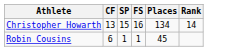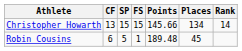+ column: Points | 145.66 | 189.48
Christopher Howarth | FS: 16 -> 15
Robin Cousins | SP: 1 -> 5
